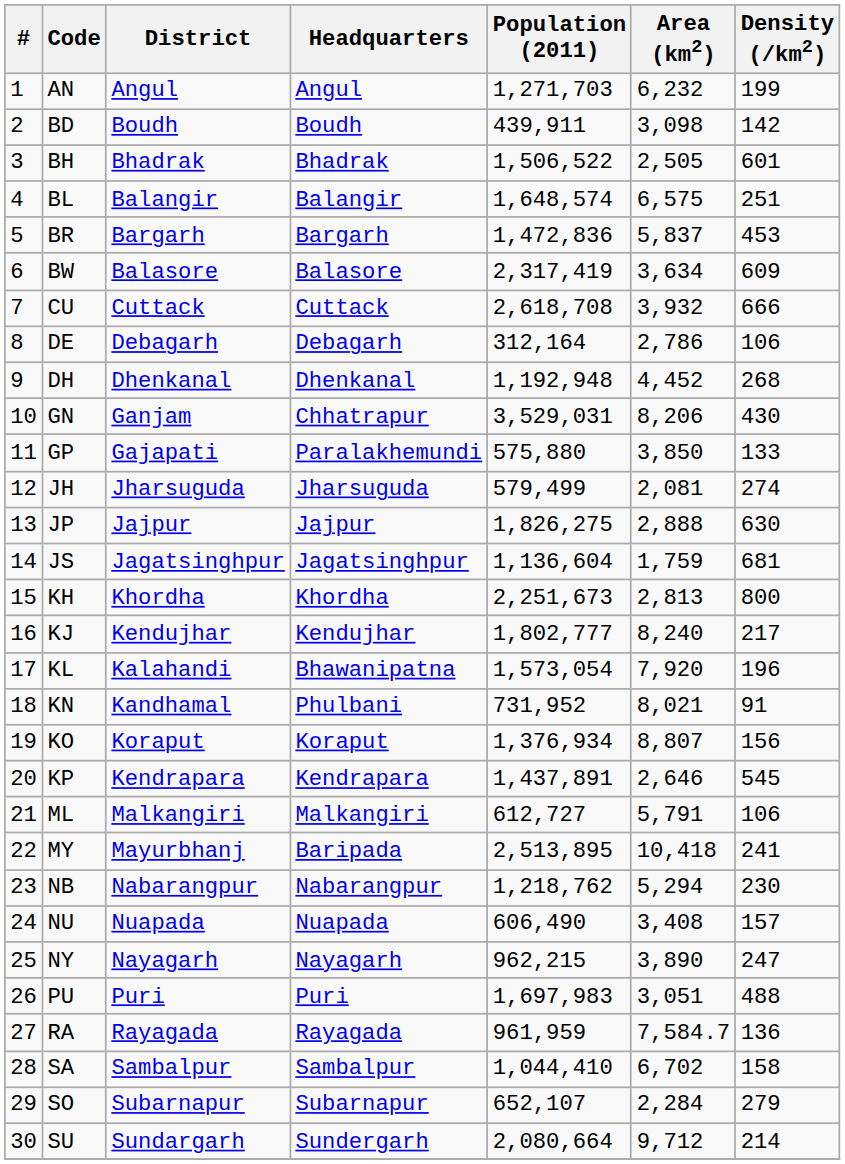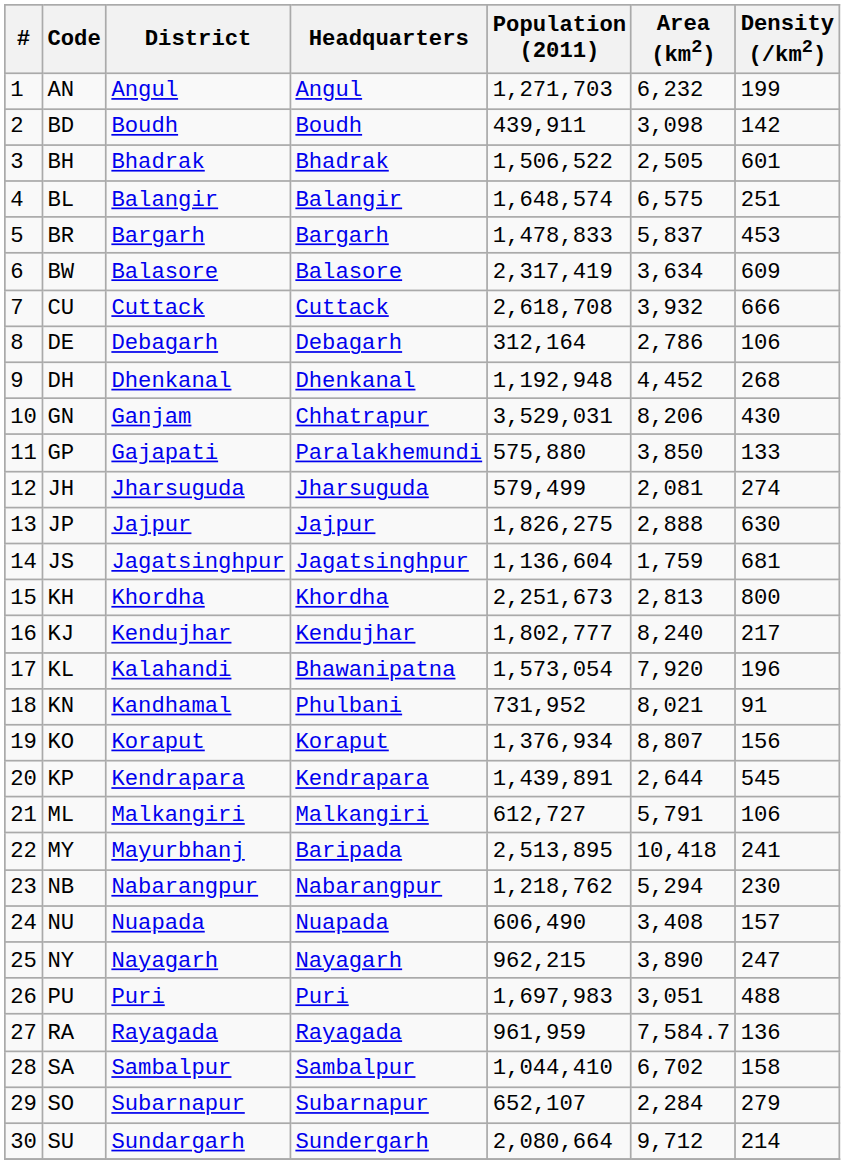BR | Population (2011): 1,472,836 -> 1,478,833
KP | Population (2011): 1,437,891 -> 1,439,891
KP | Area (km2): 2,646 -> 2,644
